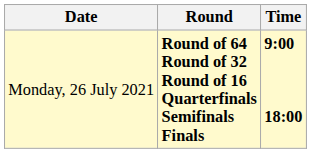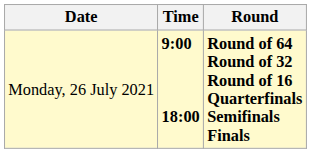columns swapped: Time <-> Round
